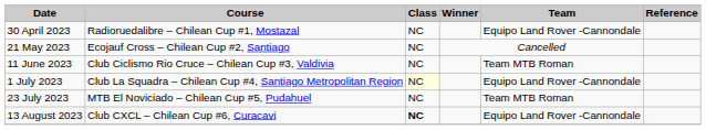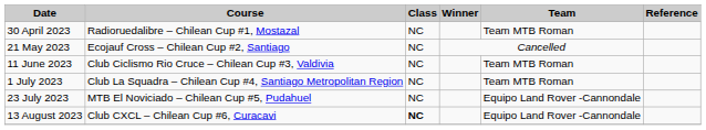30 April 2023 | Team: Equipo Land Rover -Cannondale -> Team MTB Roman
1 July 2023 | Class: lightyellow background -> no background
1 July 2023 | Team: Equipo Land Rover -Cannondale -> Team MTB Roman
23 July 2023 | Team: Team MTB Roman -> Equipo Land Rover -Cannondale
